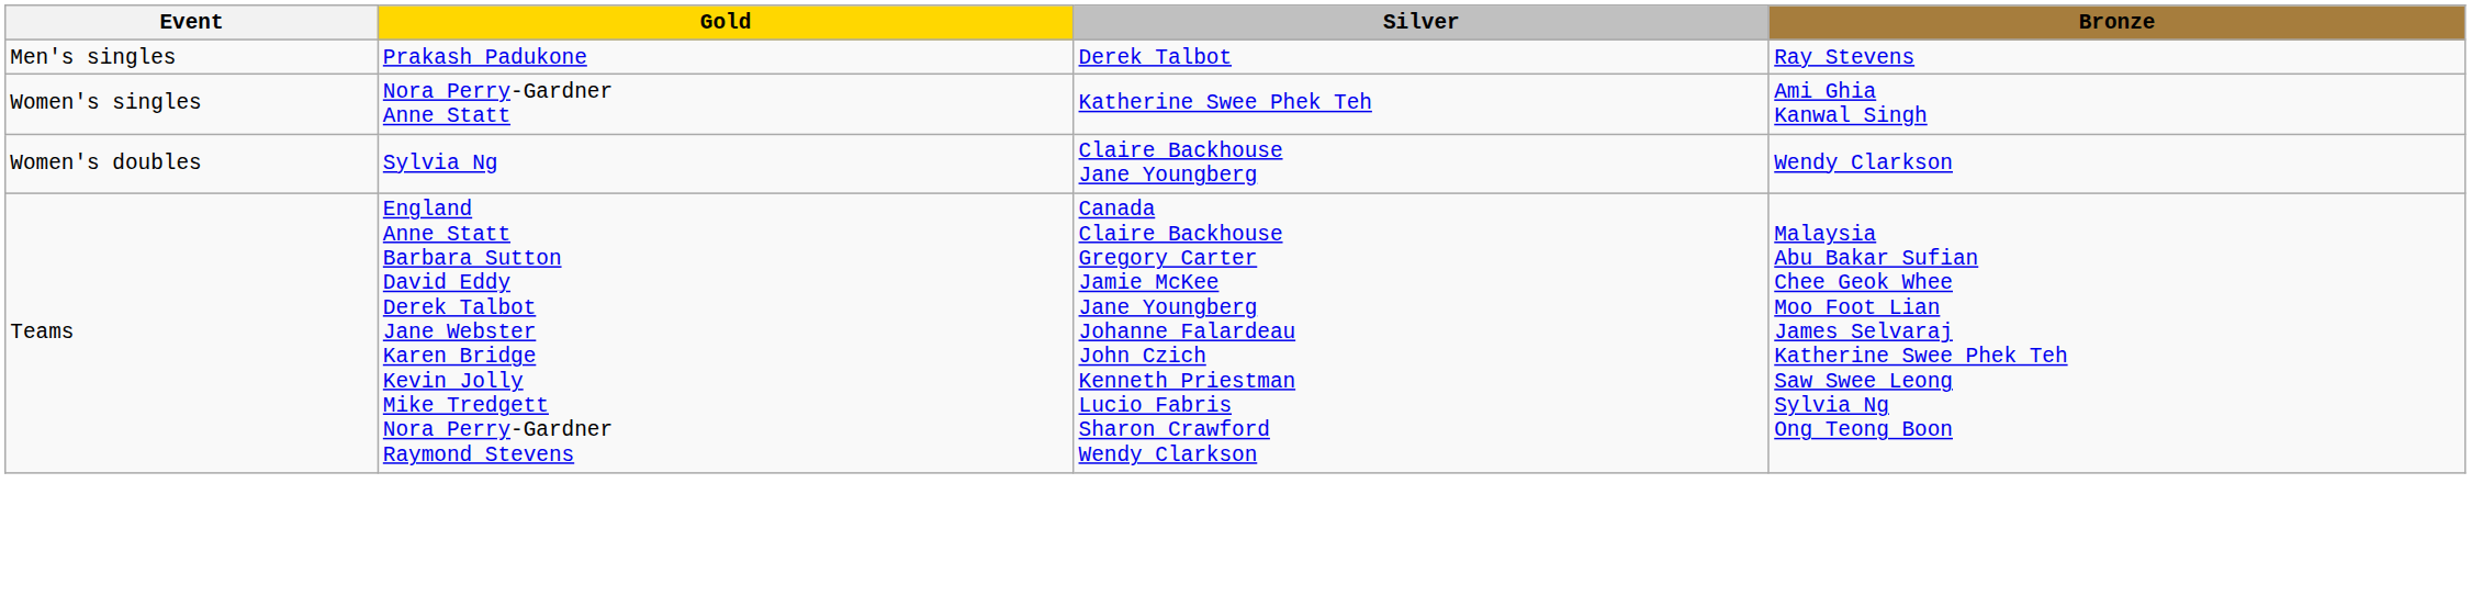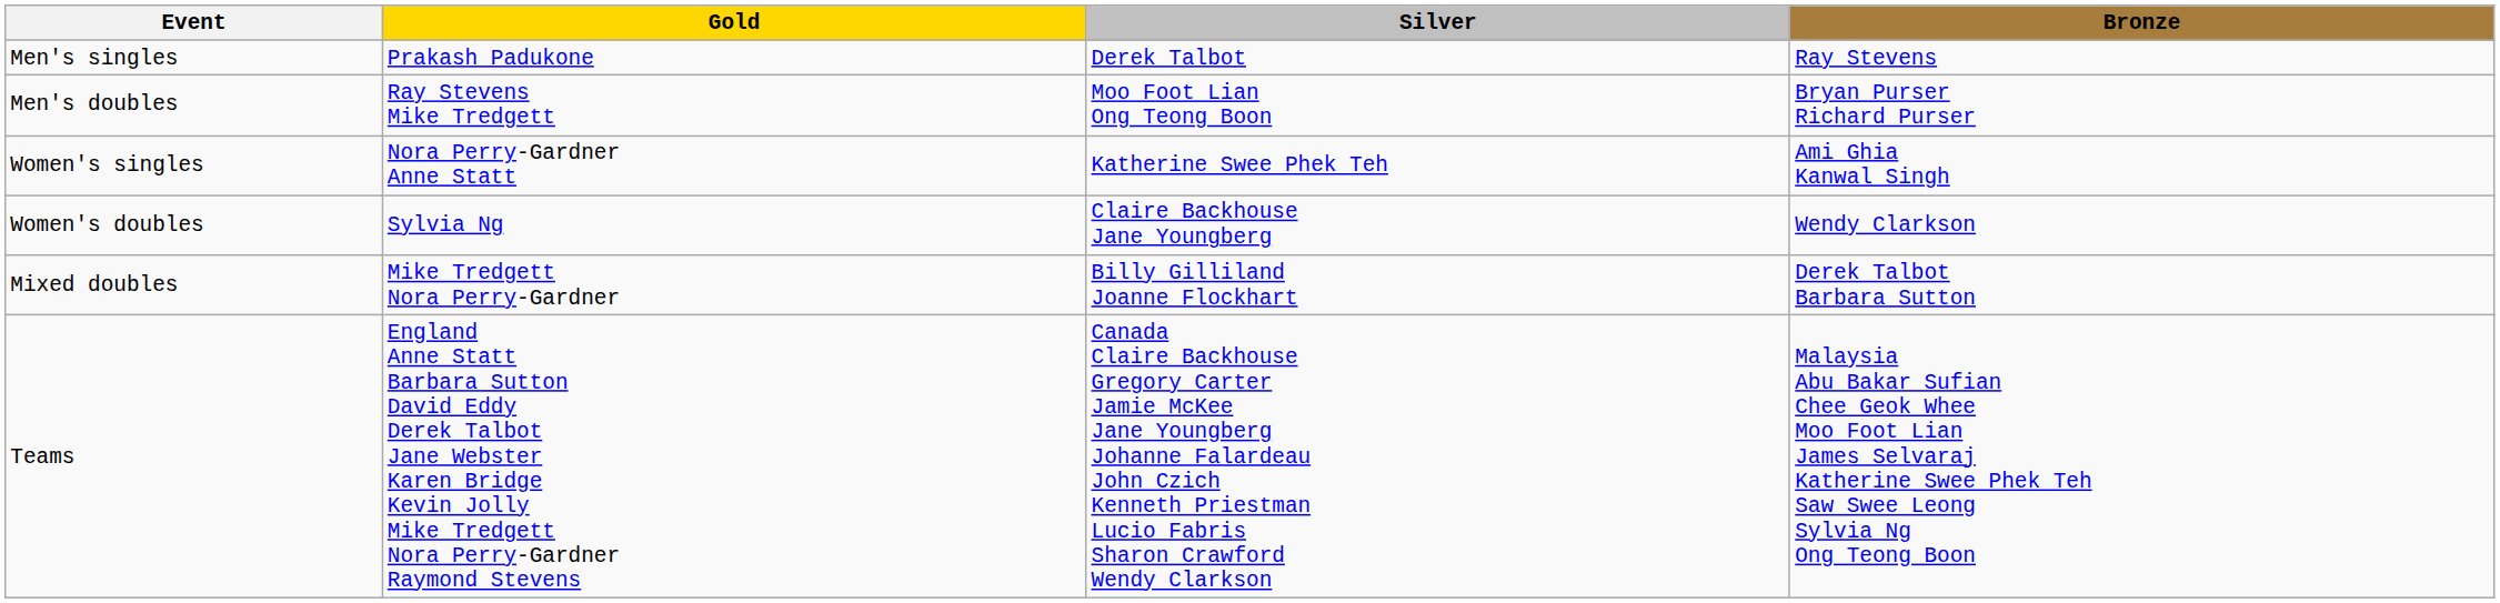+ row: Men's doubles | Ray Stevens Mike Tredgett | Moo Foot Lian Ong Teong Boon | Bryan Purser Richard Purser
+ row: Mixed doubles | Mike Tredgett Nora Perry-Gardner | Billy Gilliland Joanne Flockhart | Derek Talbot Barbara Sutton
